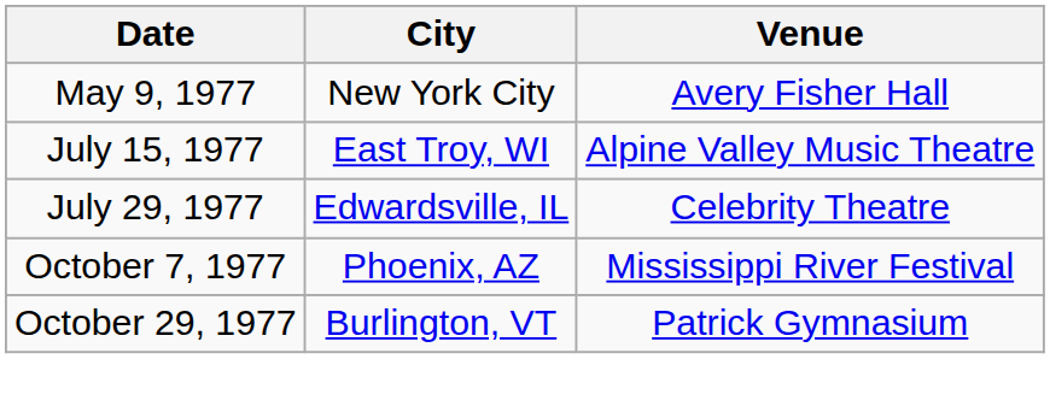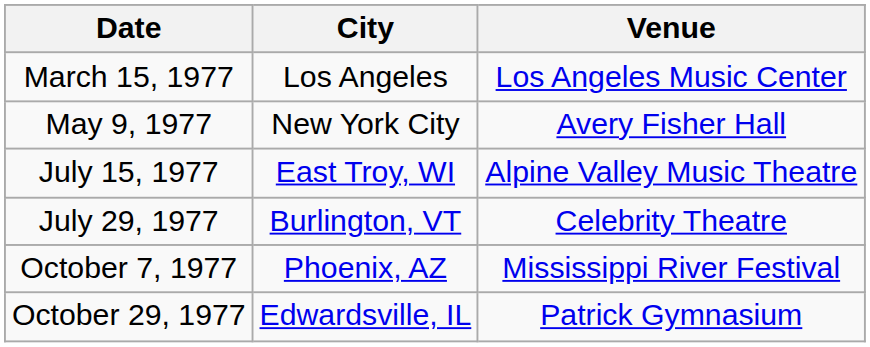+ row: March 15, 1977 | Los Angeles | Los Angeles Music Center
July 29, 1977 | City: Edwardsville, IL -> Burlington, VT
October 29, 1977 | City: Burlington, VT -> Edwardsville, IL
